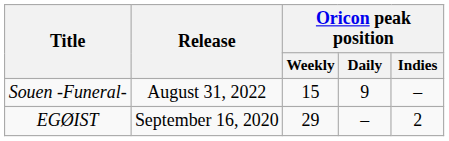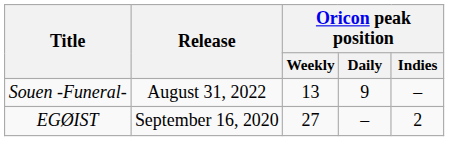Souen -Funeral- | Oricon peak position / Weekly: 15 -> 13
EGØIST | Oricon peak position / Weekly: 29 -> 27
